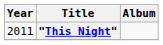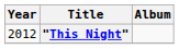"This Night" | Year: 2011 -> 2012
